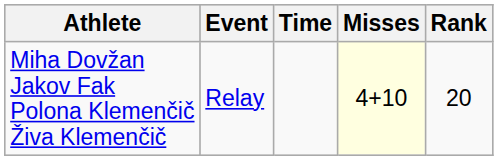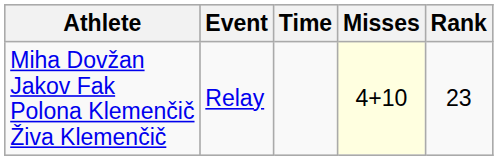Miha Dovžan Jakov Fak Polona Klemenčič Živa Klemenčič | Rank: 20 -> 23
